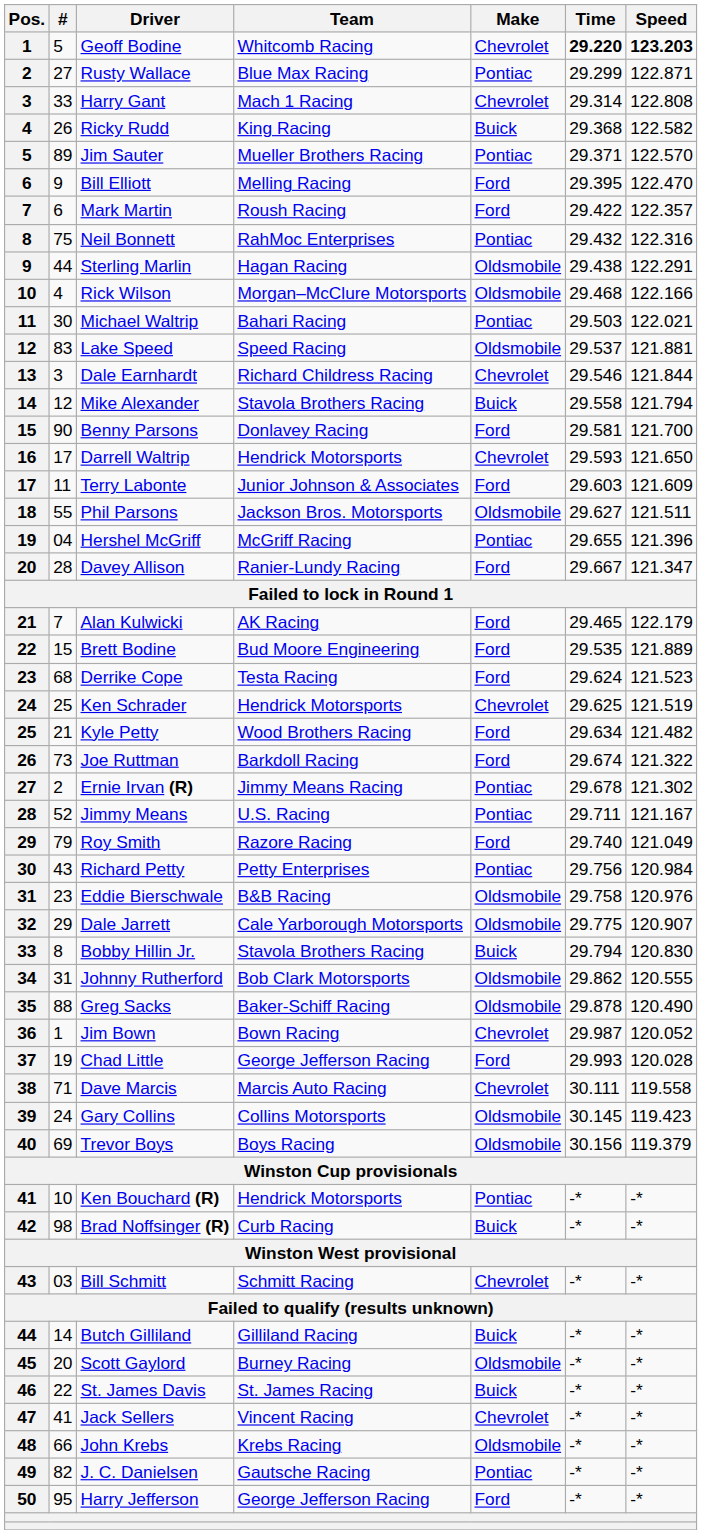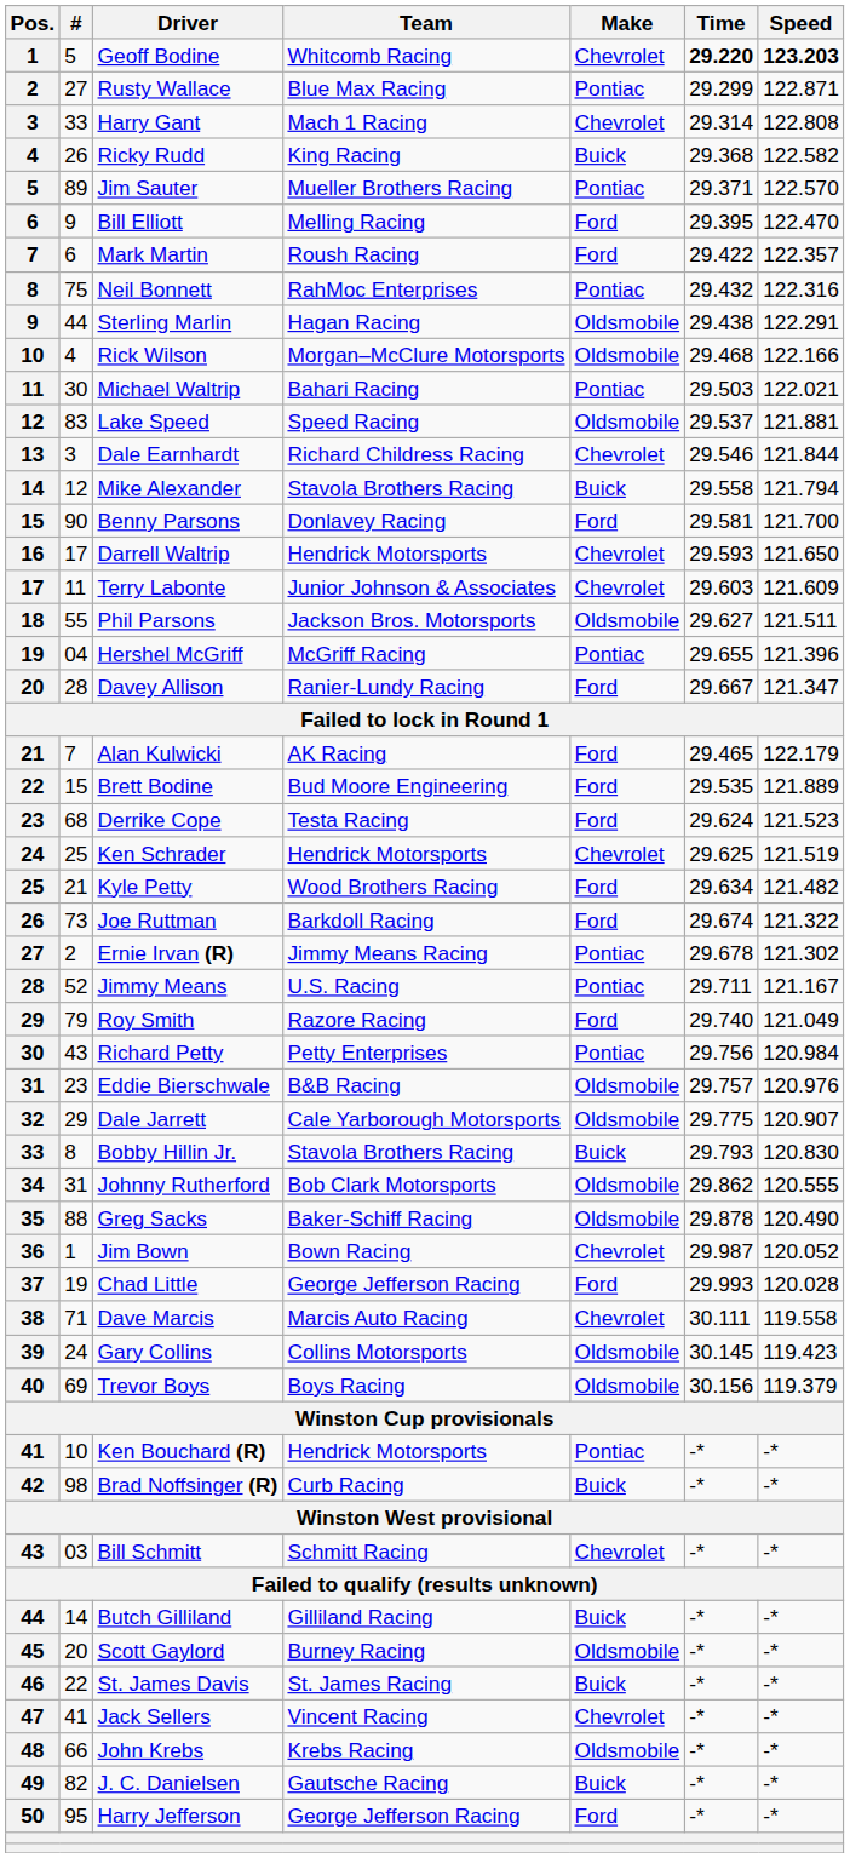Terry Labonte | Make: Ford -> Chevrolet
Eddie Bierschwale | Time: 29.758 -> 29.757
Bobby Hillin Jr. | Time: 29.794 -> 29.793
J. C. Danielsen | Make: Pontiac -> Buick
